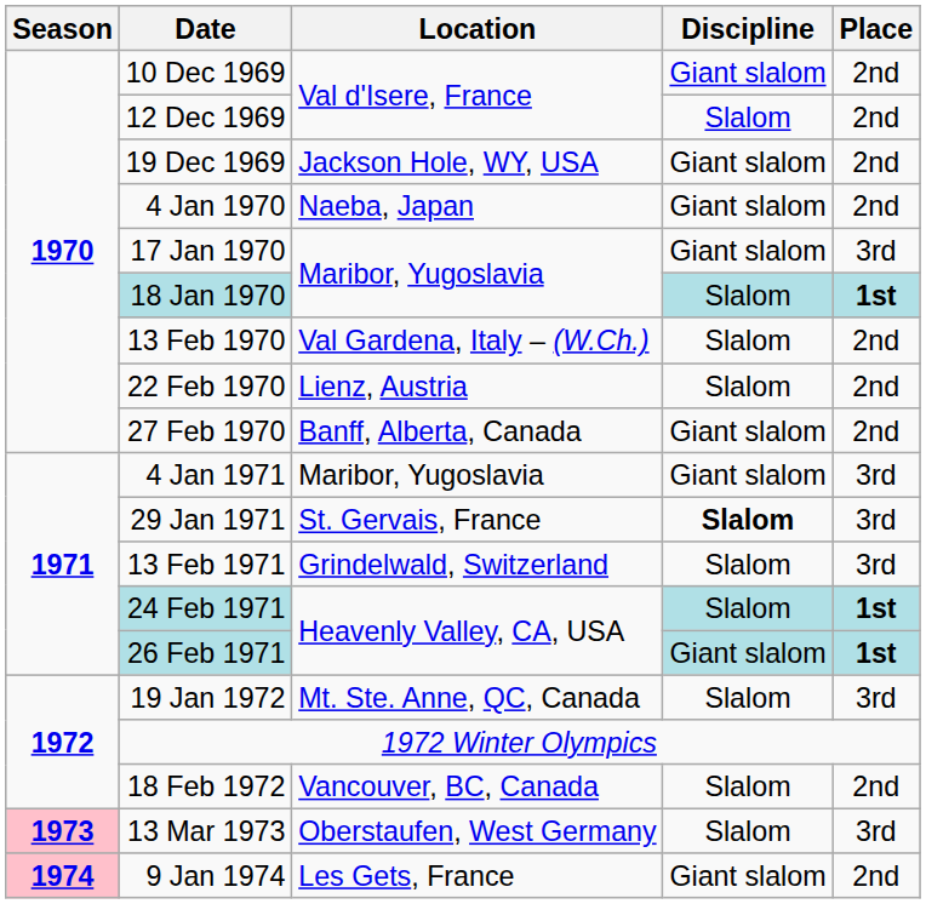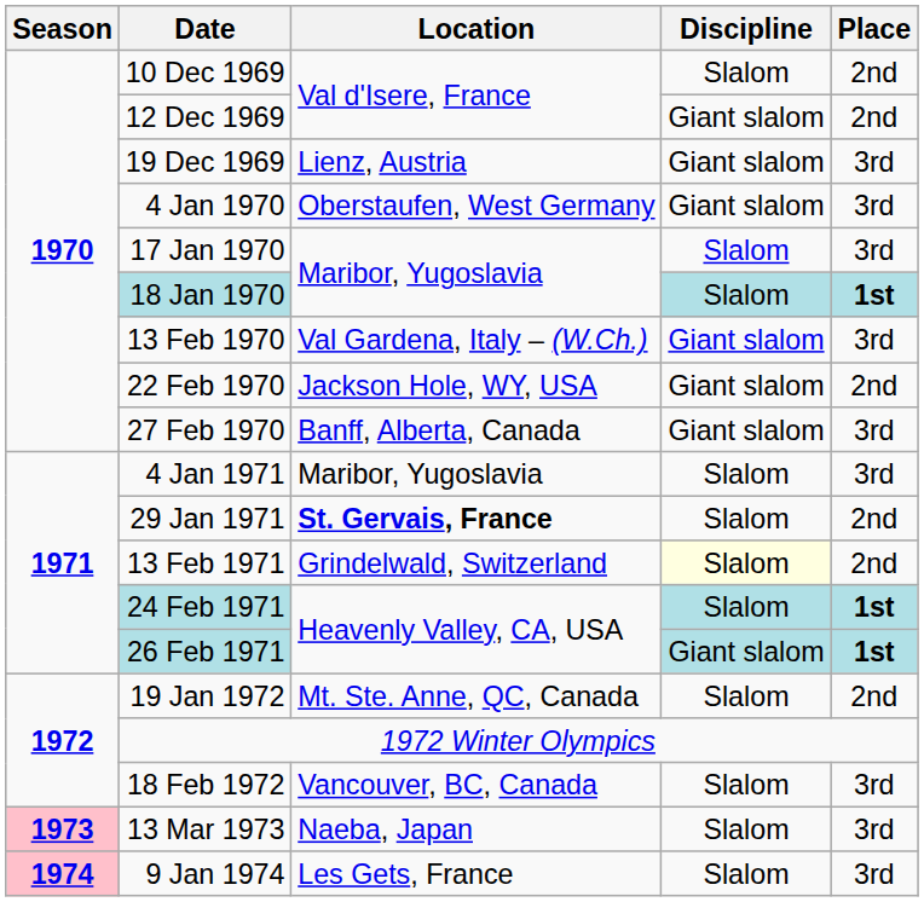10 Dec 1969 | Discipline: Giant slalom -> Slalom
12 Dec 1969 | Discipline: Slalom -> Giant slalom
19 Dec 1969 | Location: Jackson Hole, WY, USA -> Lienz, Austria
19 Dec 1969 | Place: 2nd -> 3rd
4 Jan 1970 | Location: Naeba, Japan -> Oberstaufen, West Germany
4 Jan 1970 | Place: 2nd -> 3rd
17 Jan 1970 | Discipline: Giant slalom -> Slalom
13 Feb 1970 | Discipline: Slalom -> Giant slalom
13 Feb 1970 | Place: 2nd -> 3rd
22 Feb 1970 | Location: Lienz, Austria -> Jackson Hole, WY, USA
22 Feb 1970 | Discipline: Slalom -> Giant slalom
27 Feb 1970 | Place: 2nd -> 3rd
4 Jan 1971 | Discipline: Giant slalom -> Slalom
29 Jan 1971 | Location: normal -> bold
29 Jan 1971 | Discipline: bold -> normal
29 Jan 1971 | Place: 3rd -> 2nd
13 Feb 1971 | Discipline: no background -> lightyellow background
13 Feb 1971 | Place: 3rd -> 2nd
19 Jan 1972 | Place: 3rd -> 2nd
18 Feb 1972 | Place: 2nd -> 3rd
13 Mar 1973 | Location: Oberstaufen, West Germany -> Naeba, Japan
9 Jan 1974 | Discipline: Giant slalom -> Slalom
9 Jan 1974 | Place: 2nd -> 3rd
